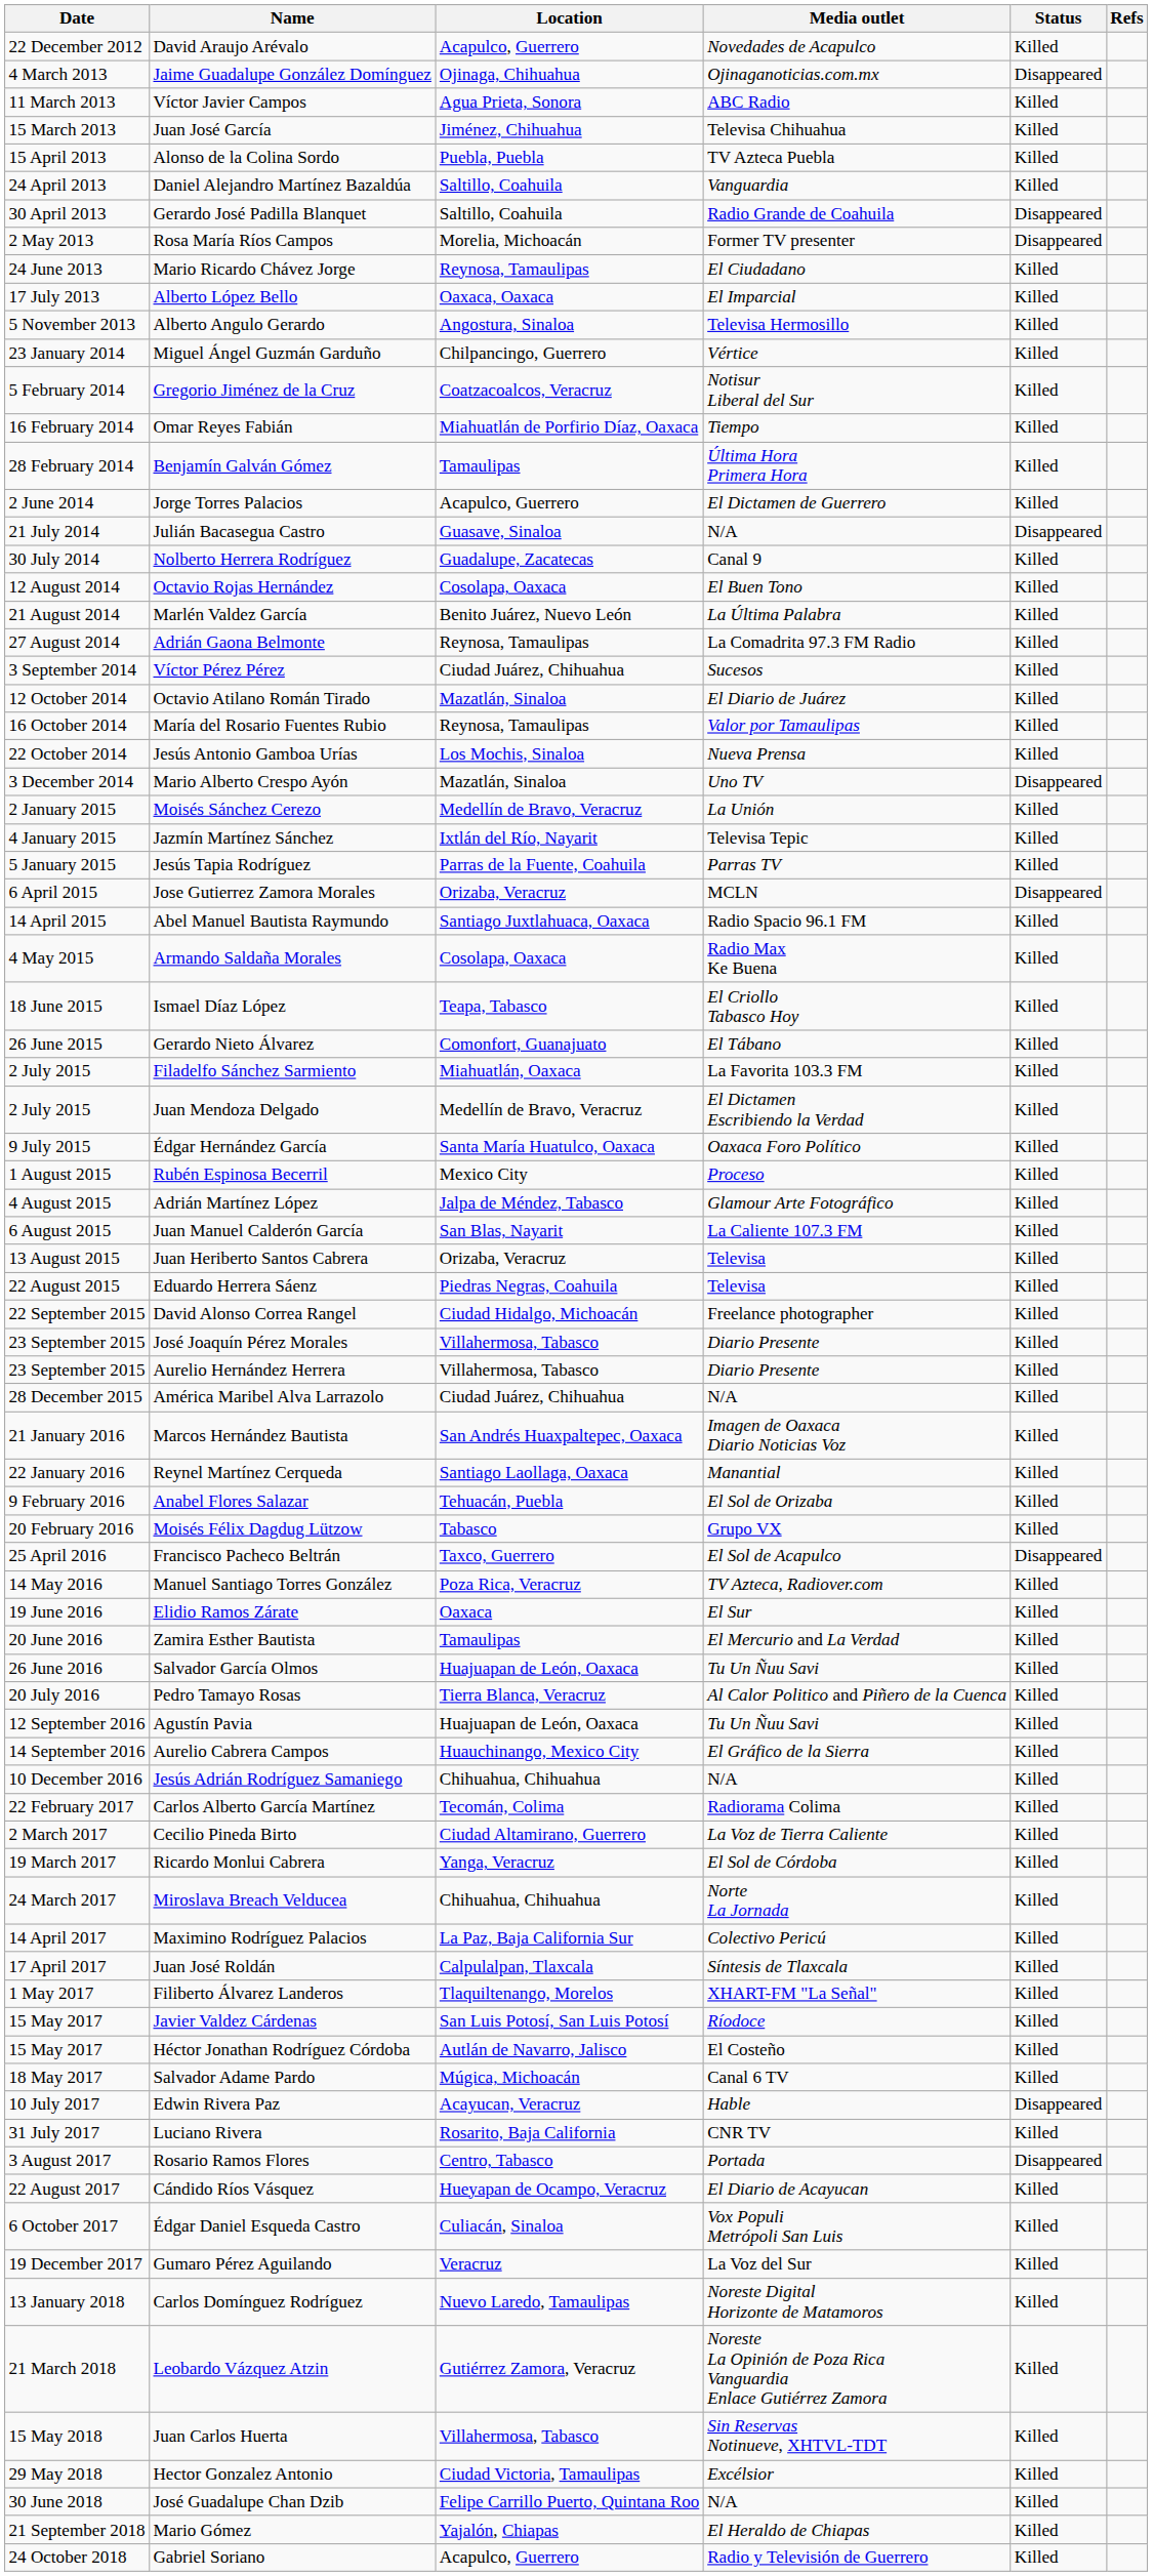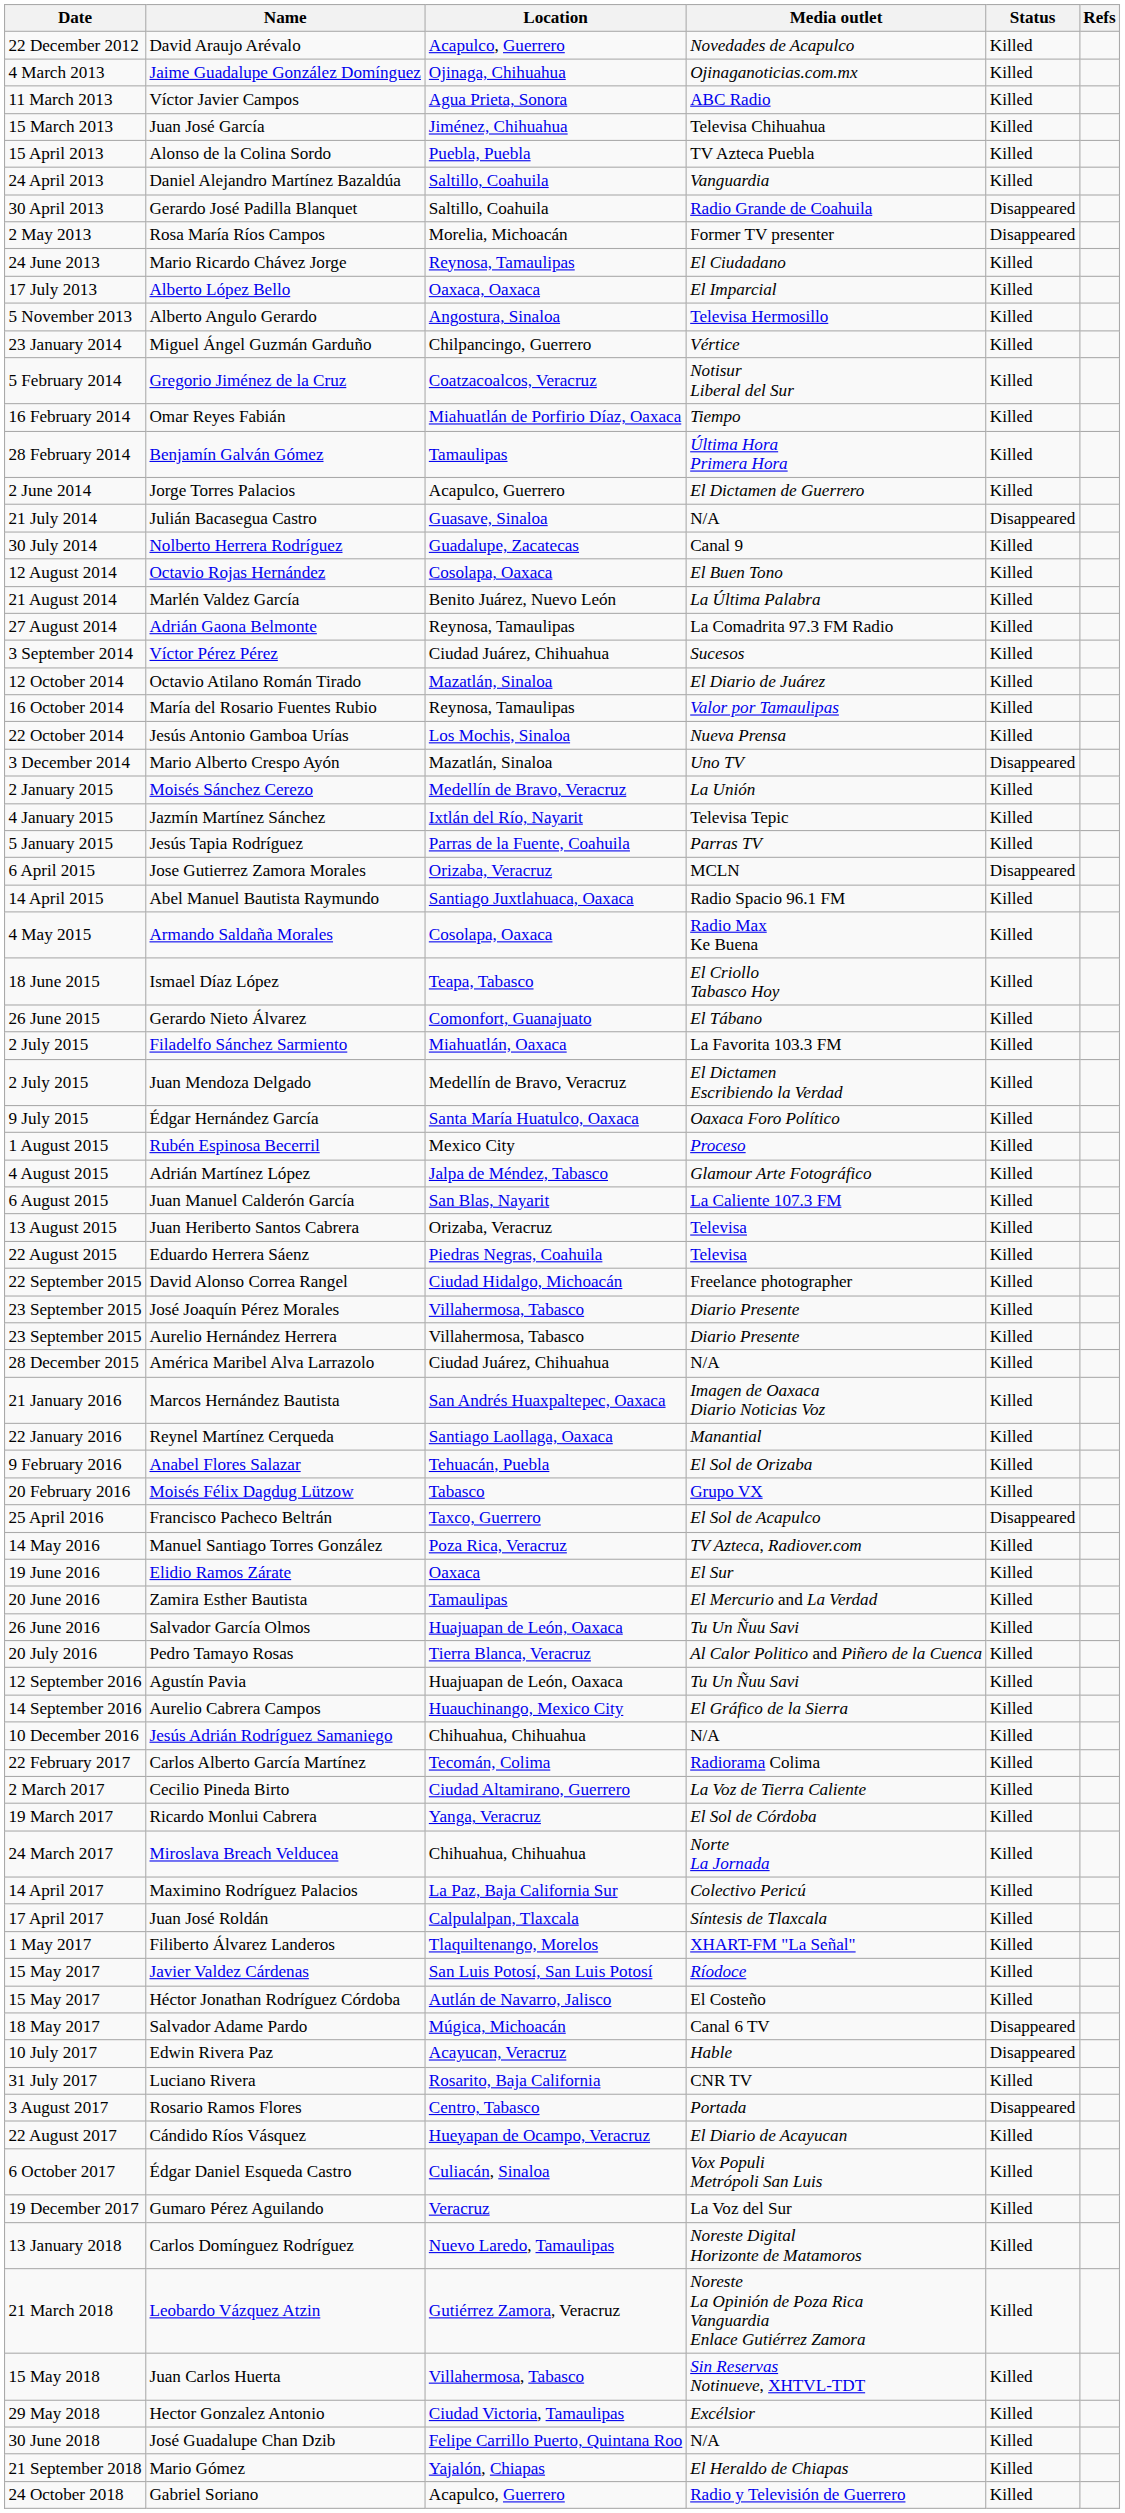Jaime Guadalupe González Domínguez | Status: Disappeared -> Killed
Salvador Adame Pardo | Status: Killed -> Disappeared
